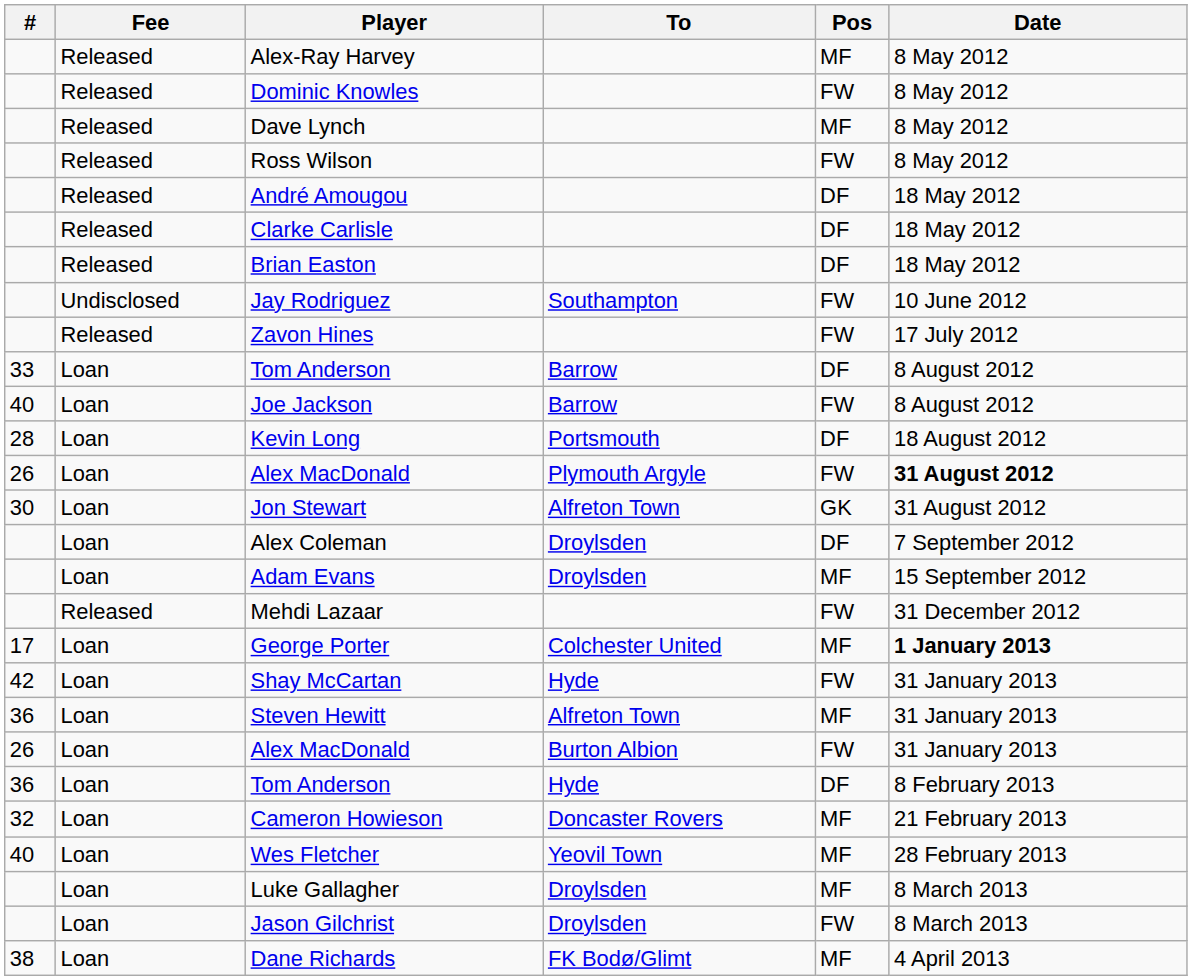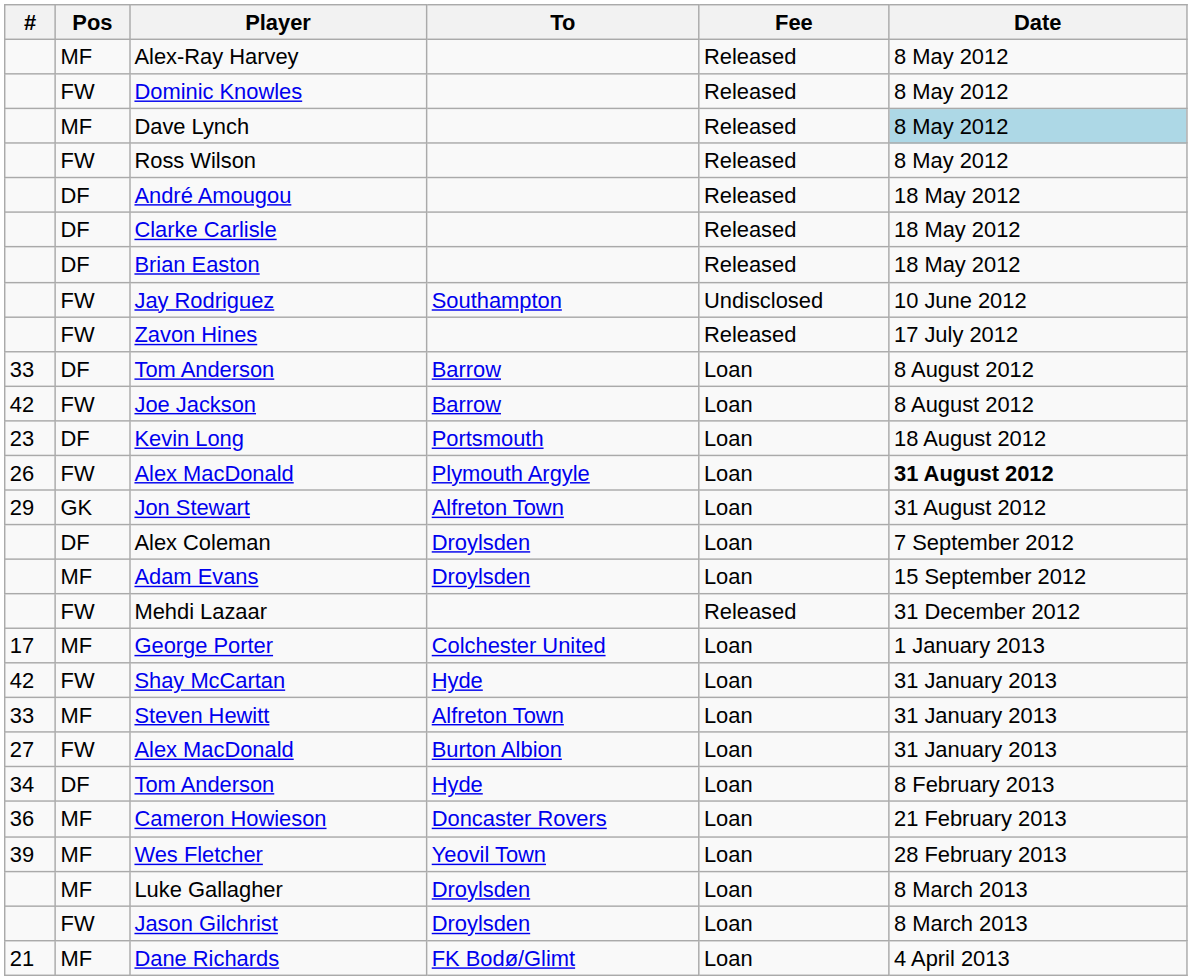columns swapped: Pos <-> Fee
Dave Lynch | Date: no background -> lightblue background
Joe Jackson | #: 40 -> 42
Kevin Long | #: 28 -> 23
Jon Stewart | #: 30 -> 29
George Porter | Date: bold -> normal
Steven Hewitt | #: 36 -> 33
Alex MacDonald / Burton Albion | #: 26 -> 27
Tom Anderson / Hyde | #: 36 -> 34
Cameron Howieson | #: 32 -> 36
Wes Fletcher | #: 40 -> 39
Dane Richards | #: 38 -> 21
